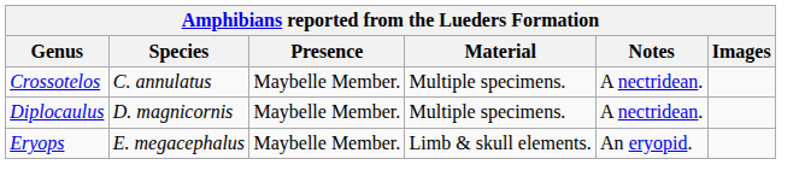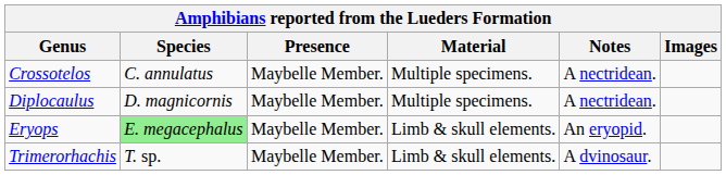Eryops | Species: no background -> lightgreen background
+ row: Trimerorhachis | T. sp. | Maybelle Member. | Limb & skull elements. | A dvinosaur.
